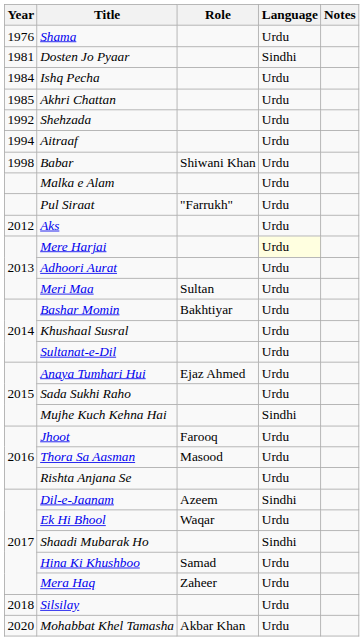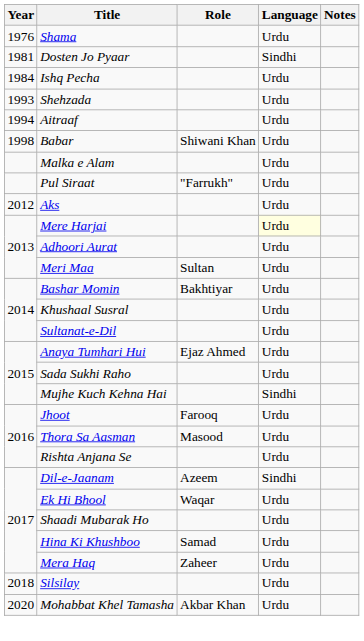- row: 1985 | Akhri Chattan | Urdu
Shehzada | Year: 1992 -> 1993
Shaadi Mubarak Ho | Language: Sindhi -> Urdu
